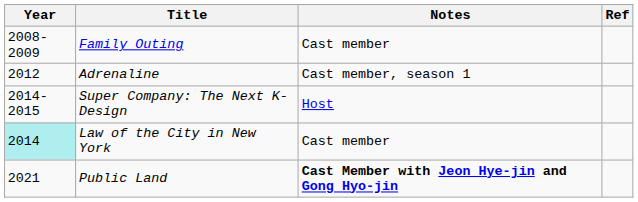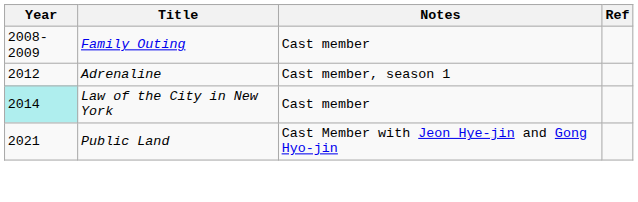- row: 2014-2015 | Super Company: The Next K-Design | Host
Public Land | Notes: bold -> normal
